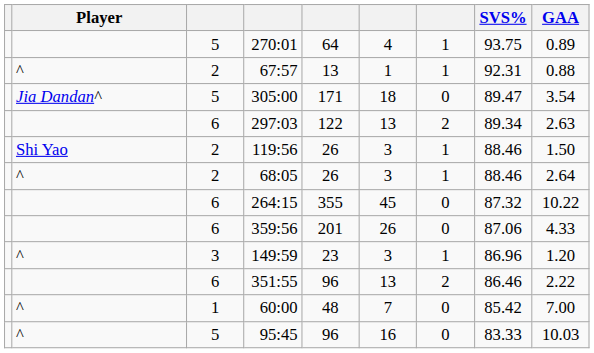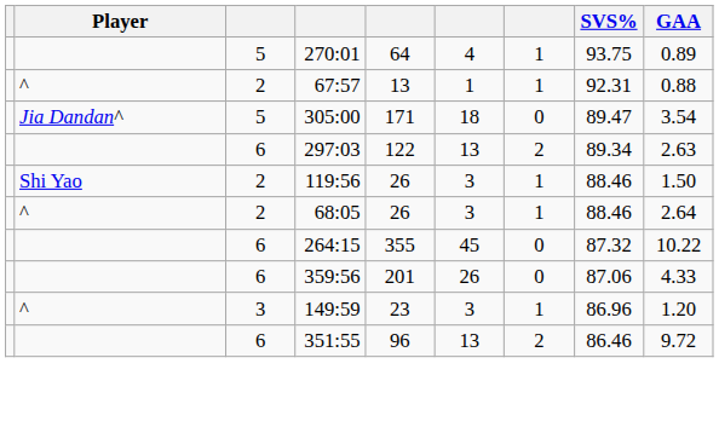351:55 | GAA: 2.22 -> 9.72
- row: ^ | 1 | 60:00 | 48 | 7 | 0 | 85.42 | 7.00
- row: ^ | 5 | 95:45 | 96 | 16 | 0 | 83.33 | 10.03
